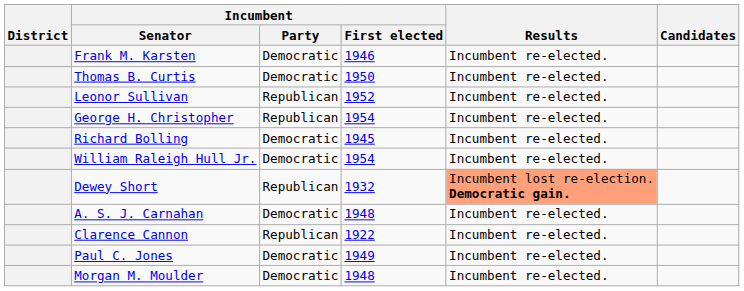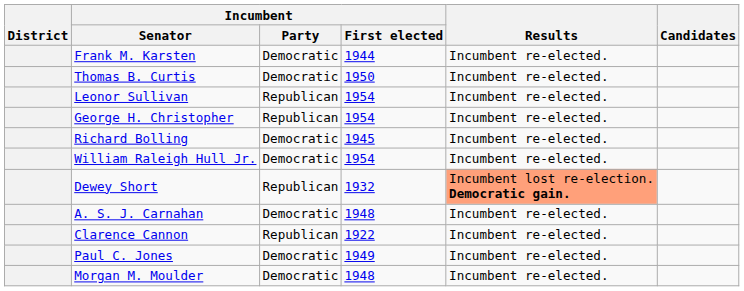Frank M. Karsten | Incumbent / First elected: 1946 -> 1944
Leonor Sullivan | Incumbent / First elected: 1952 -> 1954
